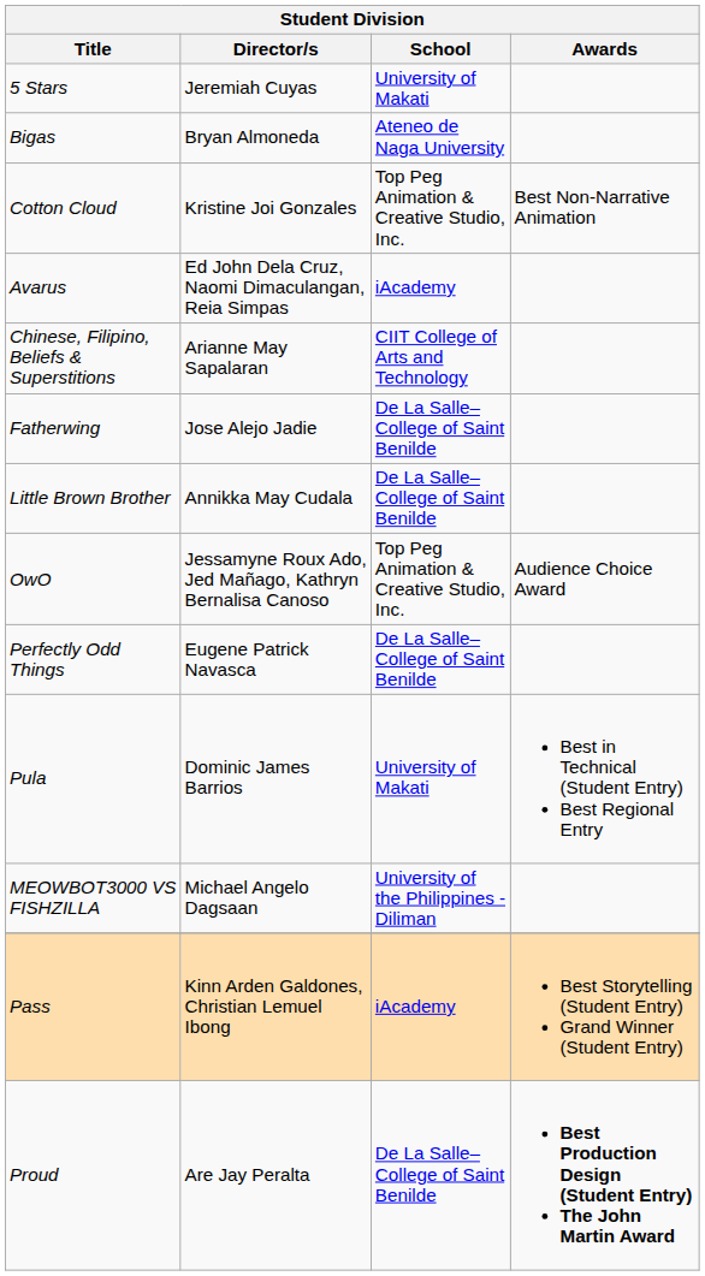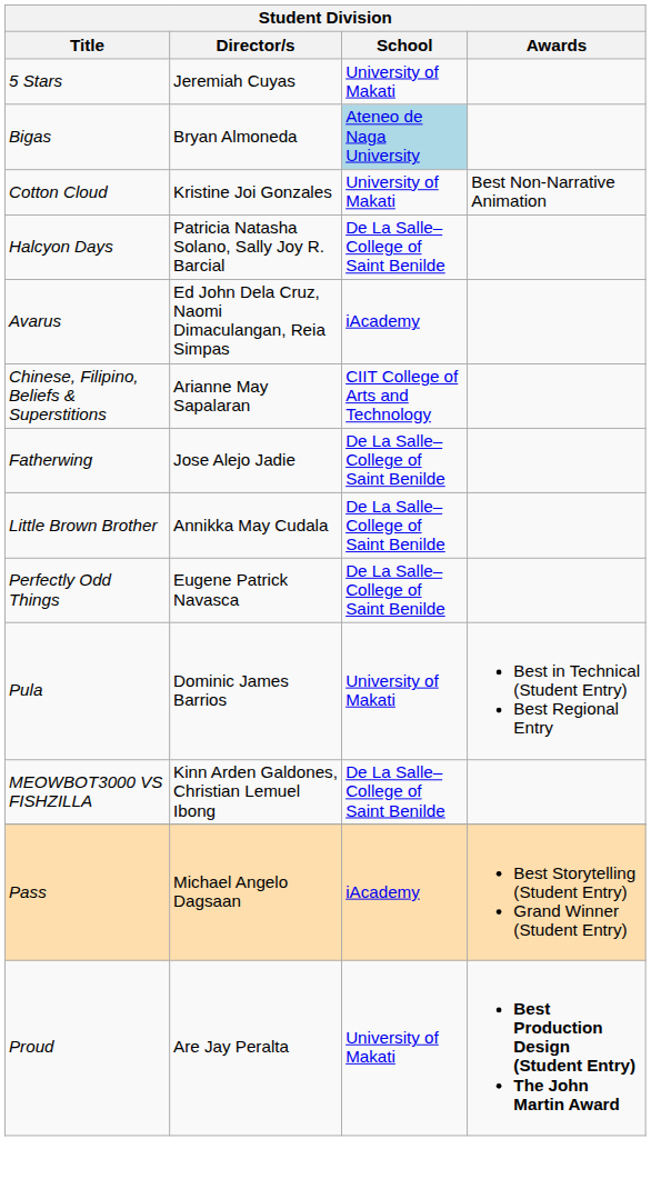Bigas | School: no background -> lightblue background
Cotton Cloud | School: Top Peg Animation & Creative Studio, Inc. -> University of Makati
+ row: Halcyon Days | Patricia Natasha Solano, Sally Joy R. Barcial | De La Salle–College of Saint Benilde
- row: OwO | Jessamyne Roux Ado, Jed Mañago, Kathryn Bernalisa Canoso | Top Peg Animation & Creative Studio, Inc. | Audience Choice Award
MEOWBOT3000 VS FISHZILLA | Director/s: Michael Angelo Dagsaan -> Kinn Arden Galdones, Christian Lemuel Ibong
MEOWBOT3000 VS FISHZILLA | School: University of the Philippines - Diliman -> De La Salle–College of Saint Benilde
Pass | Director/s: Kinn Arden Galdones, Christian Lemuel Ibong -> Michael Angelo Dagsaan
Proud | School: De La Salle–College of Saint Benilde -> University of Makati
